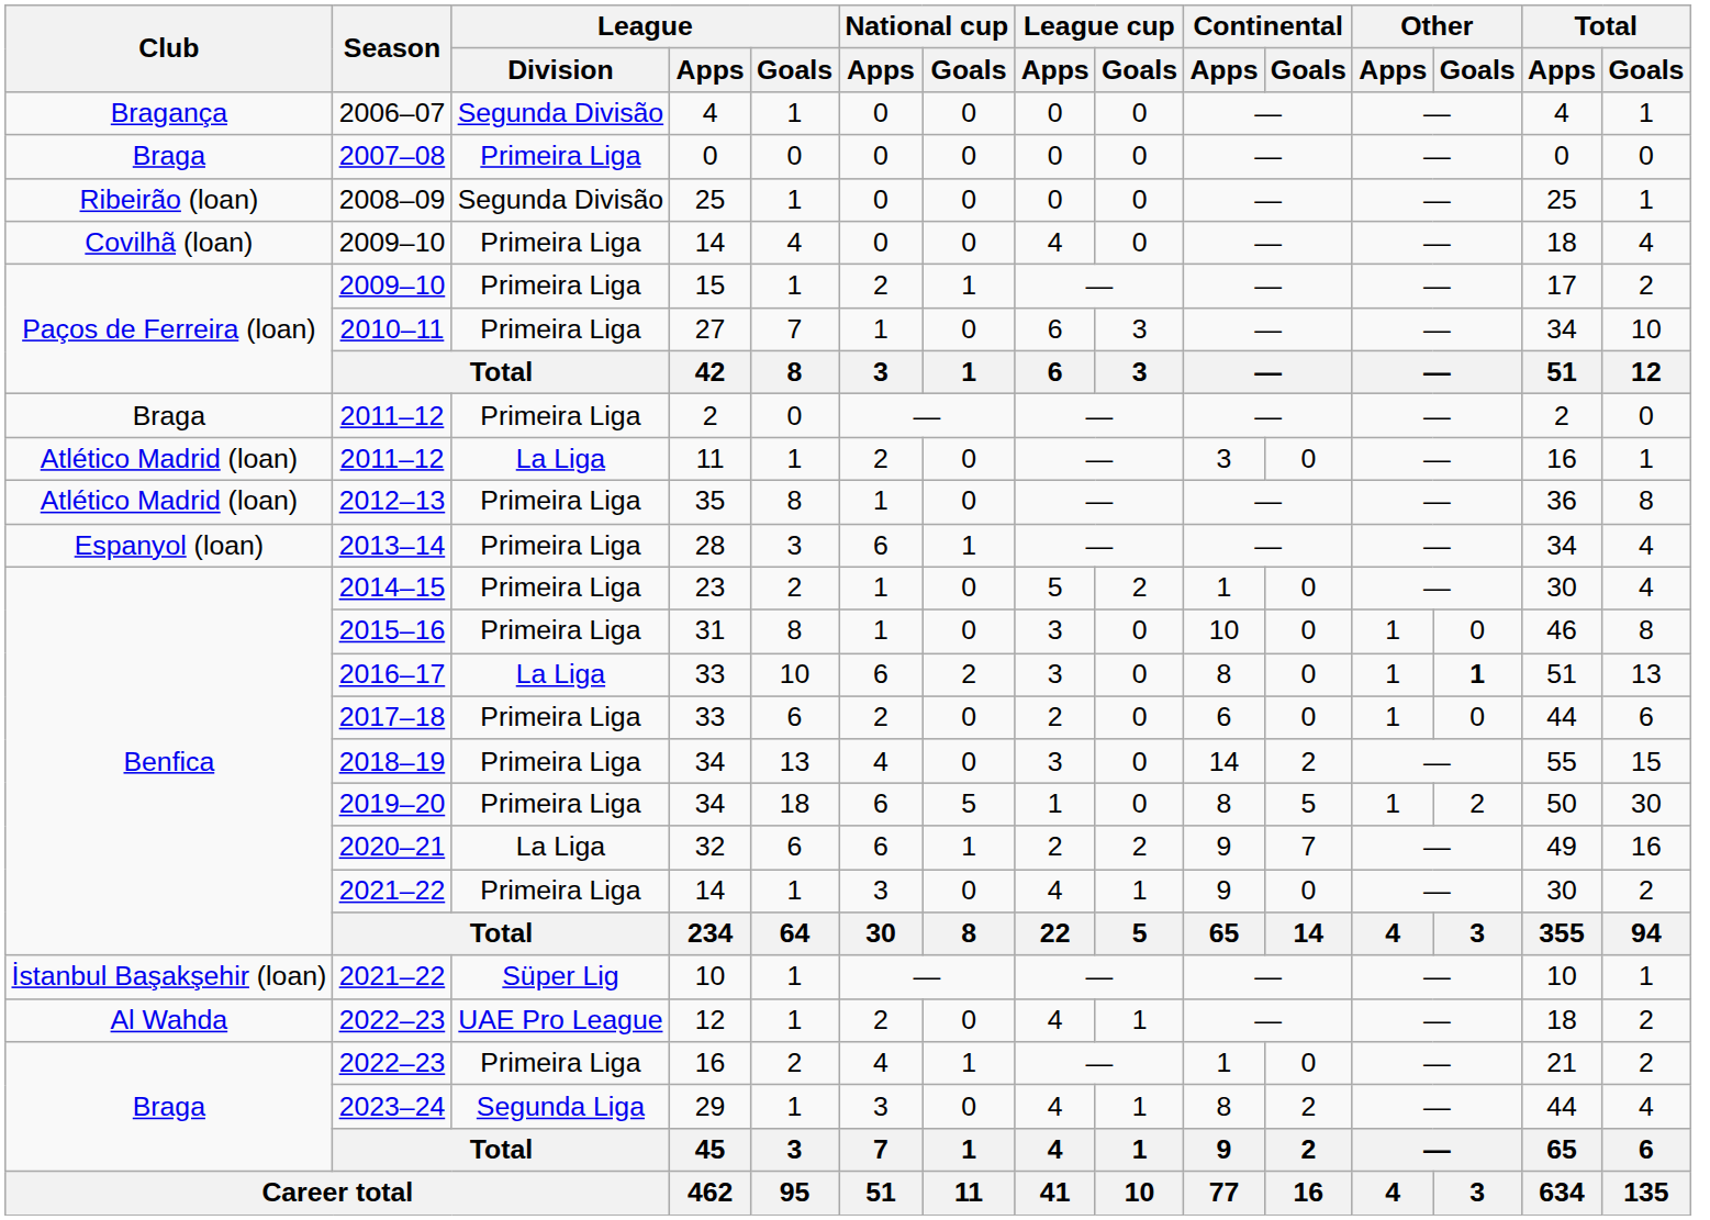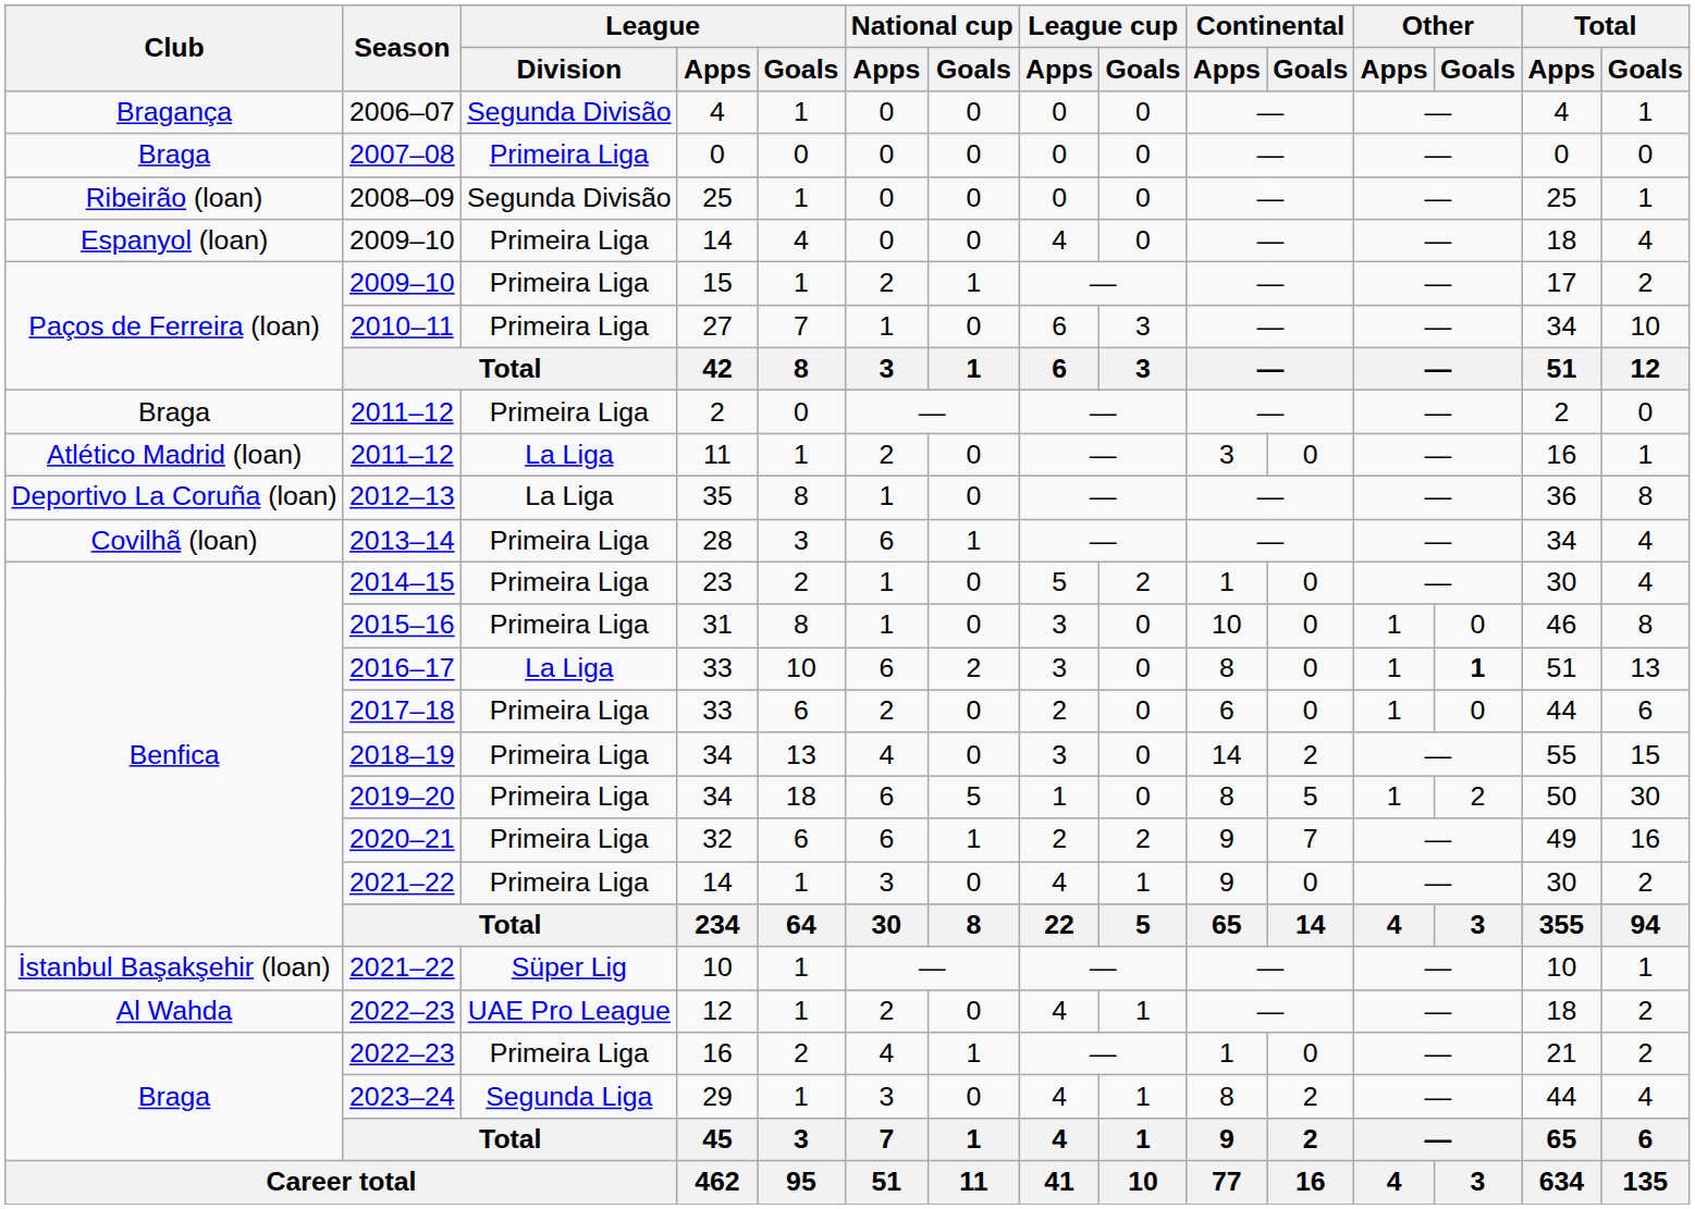2009–10 / 14 | Club: Covilhã (loan) -> Espanyol (loan)
35 | Club: Atlético Madrid (loan) -> Deportivo La Coruña (loan)
35 | League / Division: Primeira Liga -> La Liga
28 | Club: Espanyol (loan) -> Covilhã (loan)
32 | League / Division: La Liga -> Primeira Liga
